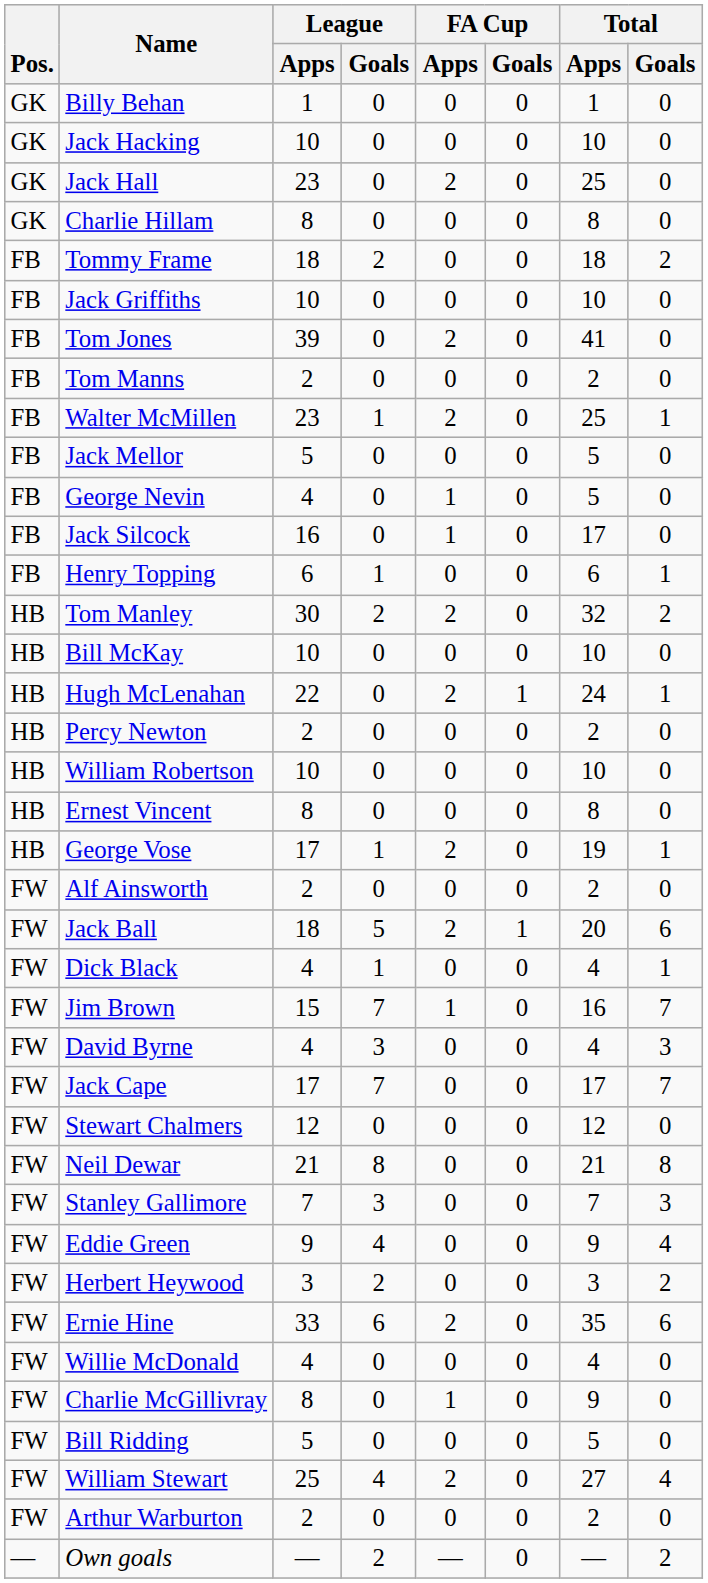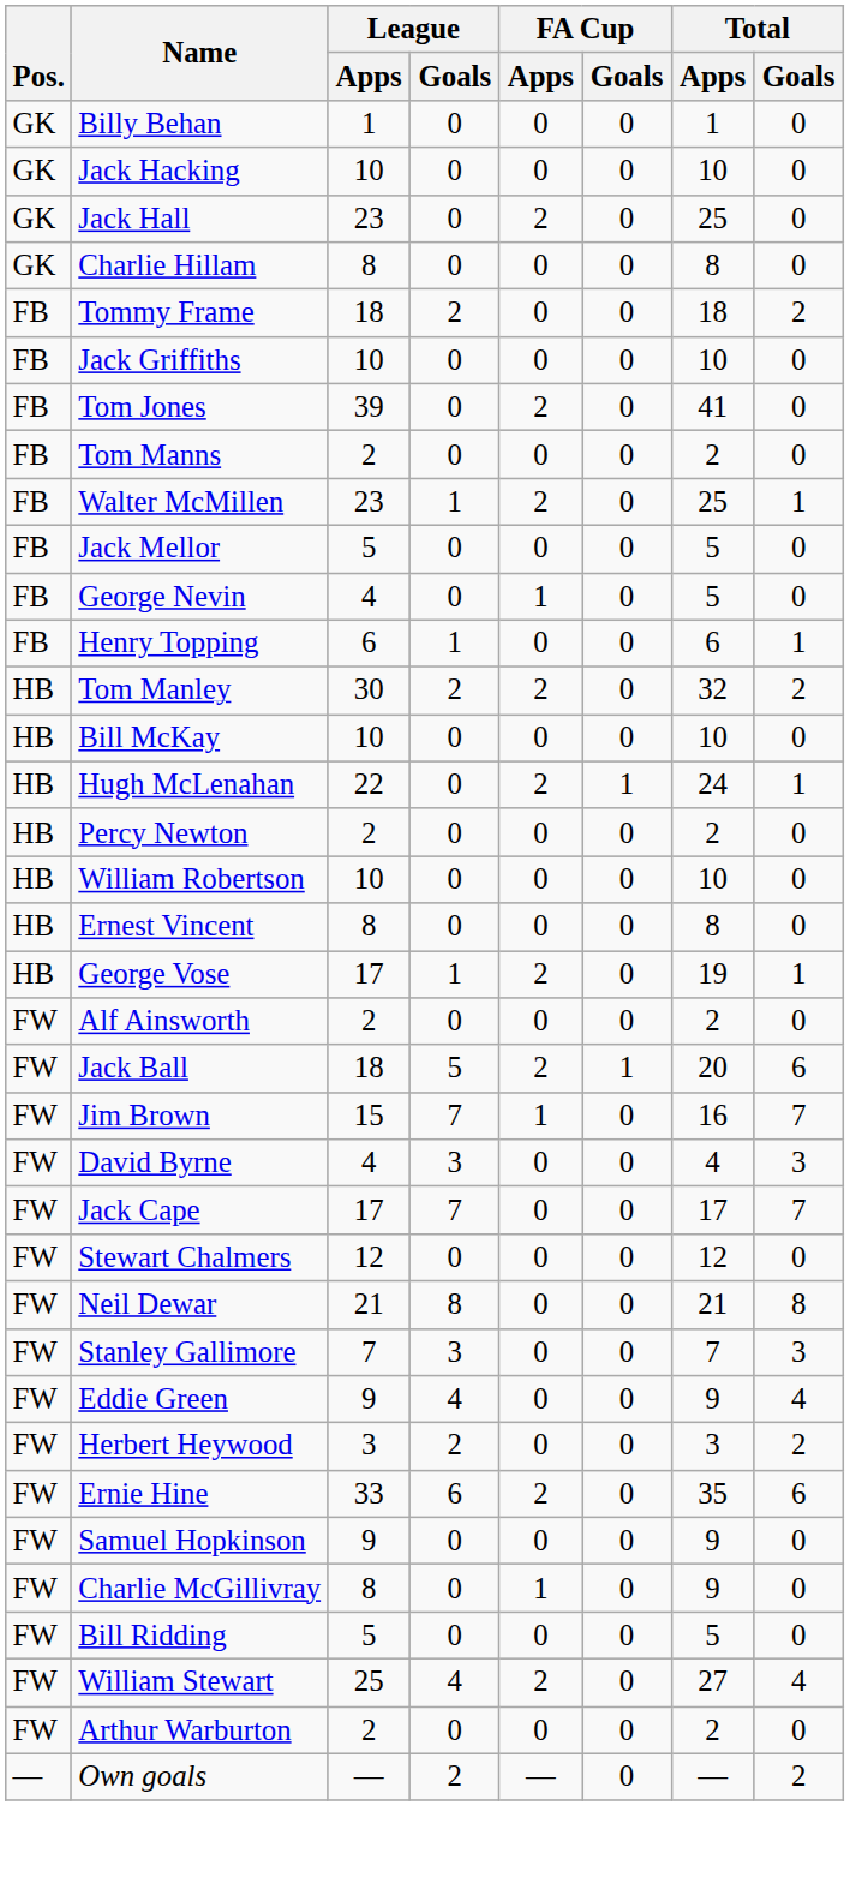- row: FB | Jack Silcock | 16 | 0 | 1 | 0 | 17 | 0
- row: FW | Dick Black | 4 | 1 | 0 | 0 | 4 | 1
+ row: FW | Samuel Hopkinson | 9 | 0 | 0 | 0 | 9 | 0
- row: FW | Willie McDonald | 4 | 0 | 0 | 0 | 4 | 0
